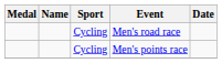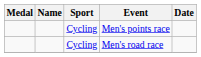rows swapped: Men's road race <-> Men's points race
